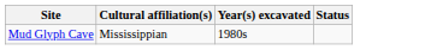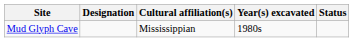+ column: Designation
